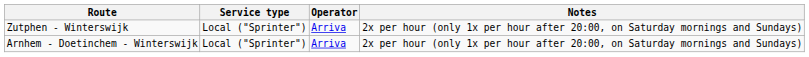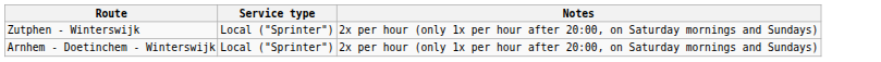- column: Operator | Arriva | Arriva
